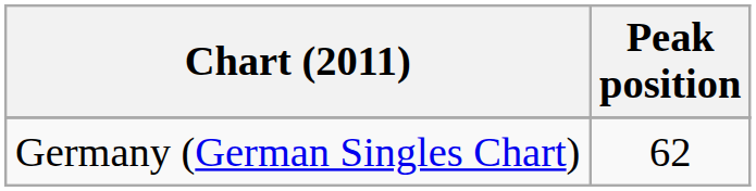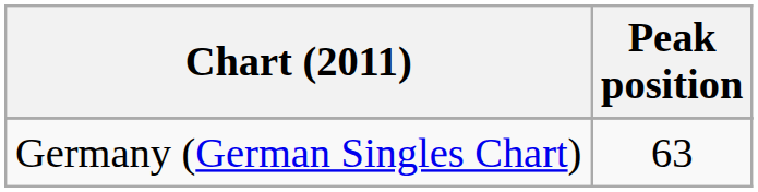Germany (German Singles Chart) | Peak position: 62 -> 63
